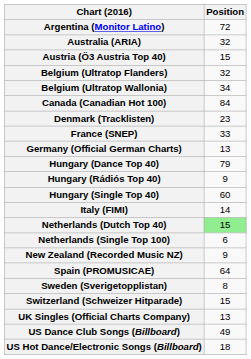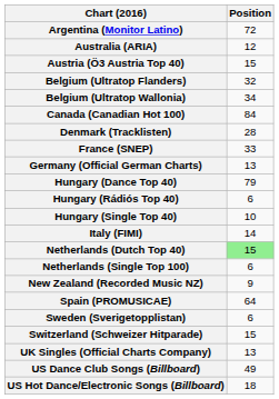Australia (ARIA) | Position: 32 -> 12
Denmark (Tracklisten) | Position: 23 -> 28
Hungary (Rádiós Top 40) | Position: 9 -> 6
Hungary (Single Top 40) | Position: 60 -> 10
Sweden (Sverigetopplistan) | Position: 8 -> 6
